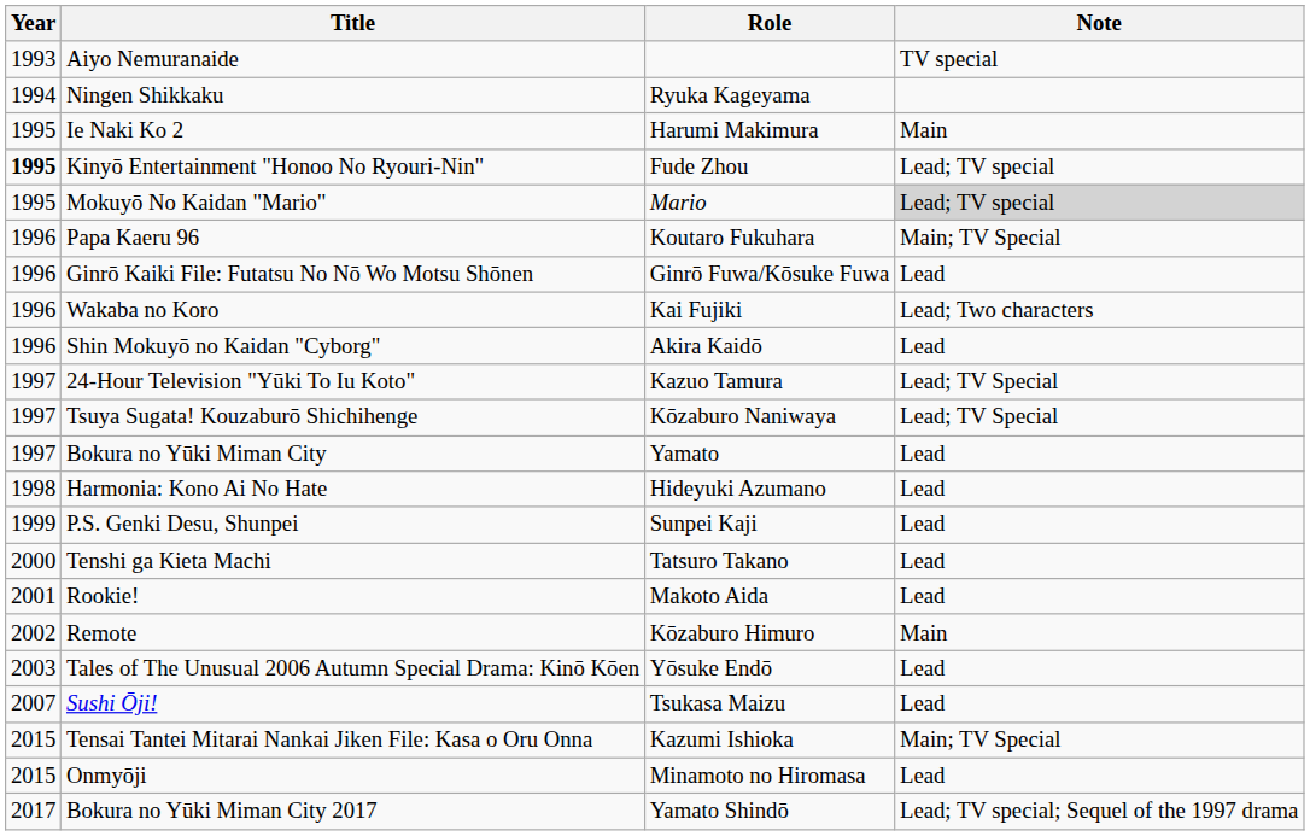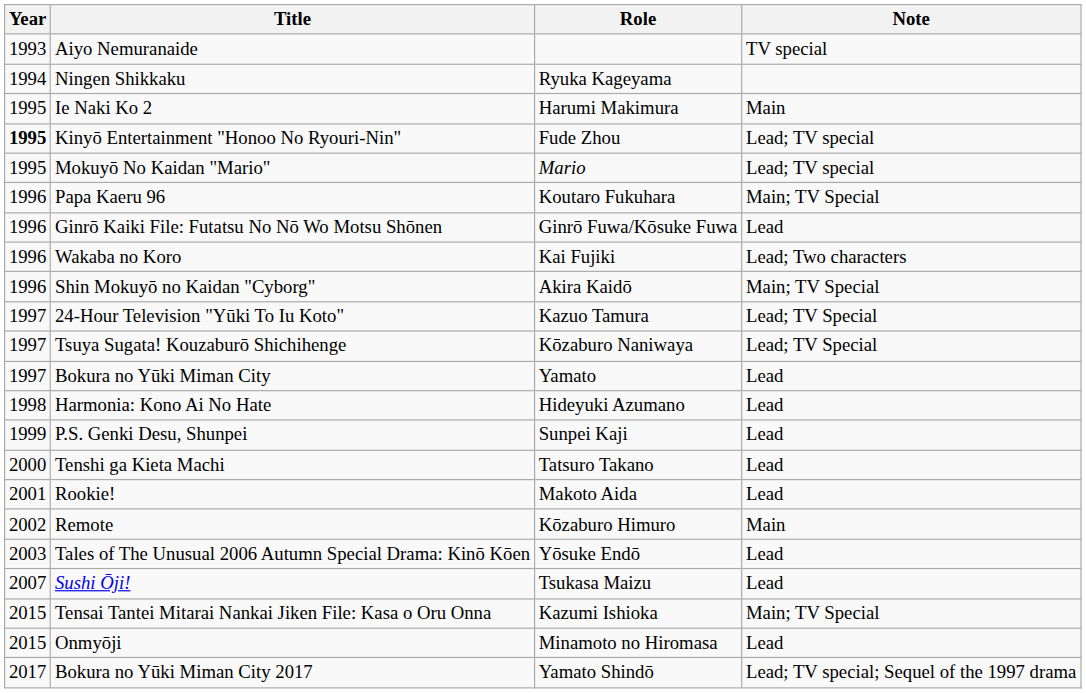Mokuyō No Kaidan "Mario" | Note: lightgrey background -> no background
Shin Mokuyō no Kaidan "Cyborg" | Note: Lead -> Main; TV Special
